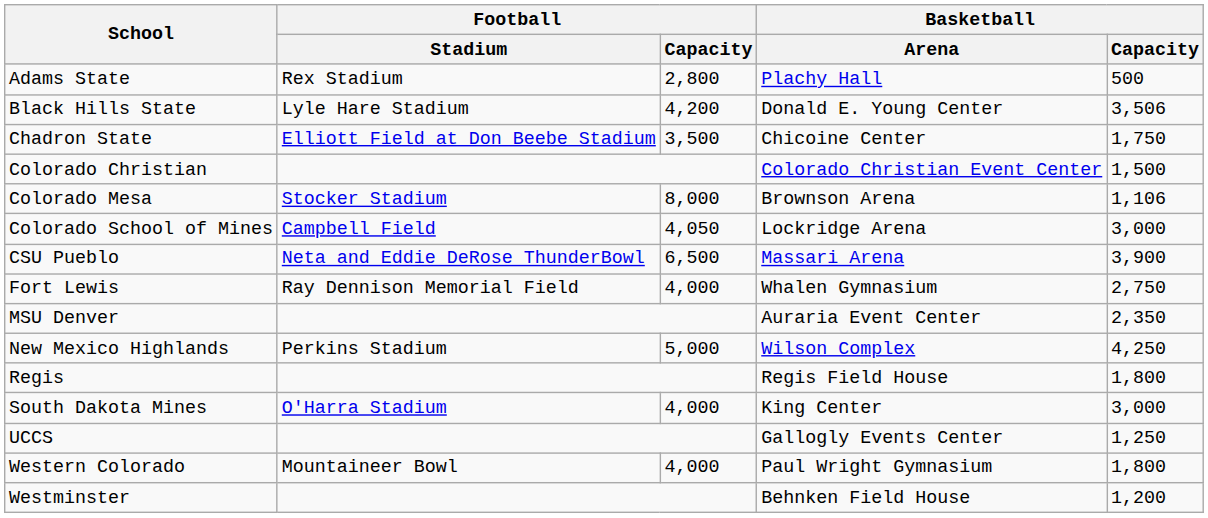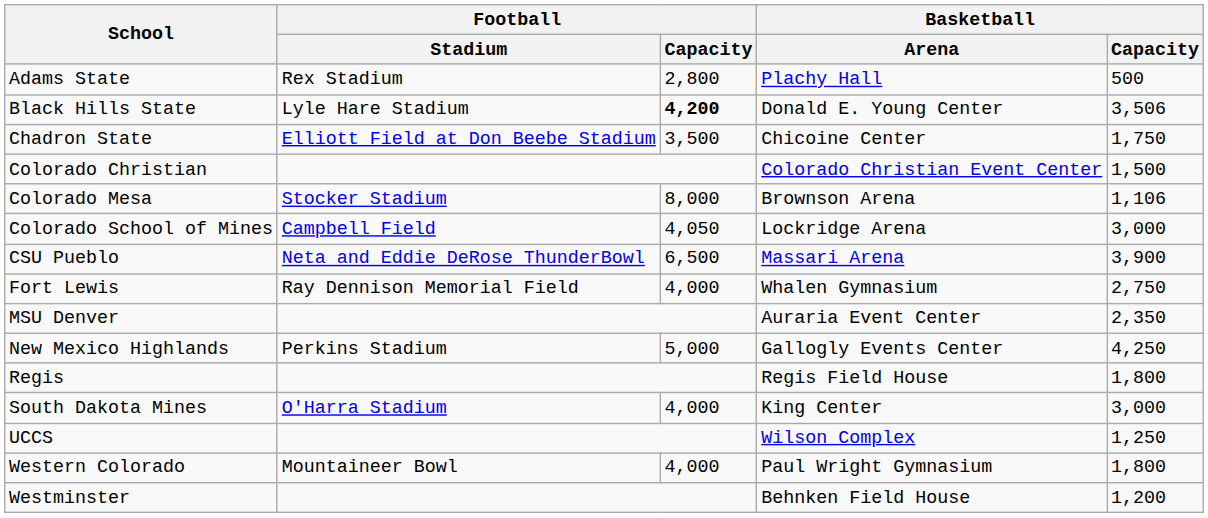Black Hills State | Football / Capacity: normal -> bold
New Mexico Highlands | Basketball / Arena: Wilson Complex -> Gallogly Events Center
UCCS | Basketball / Arena: Gallogly Events Center -> Wilson Complex
